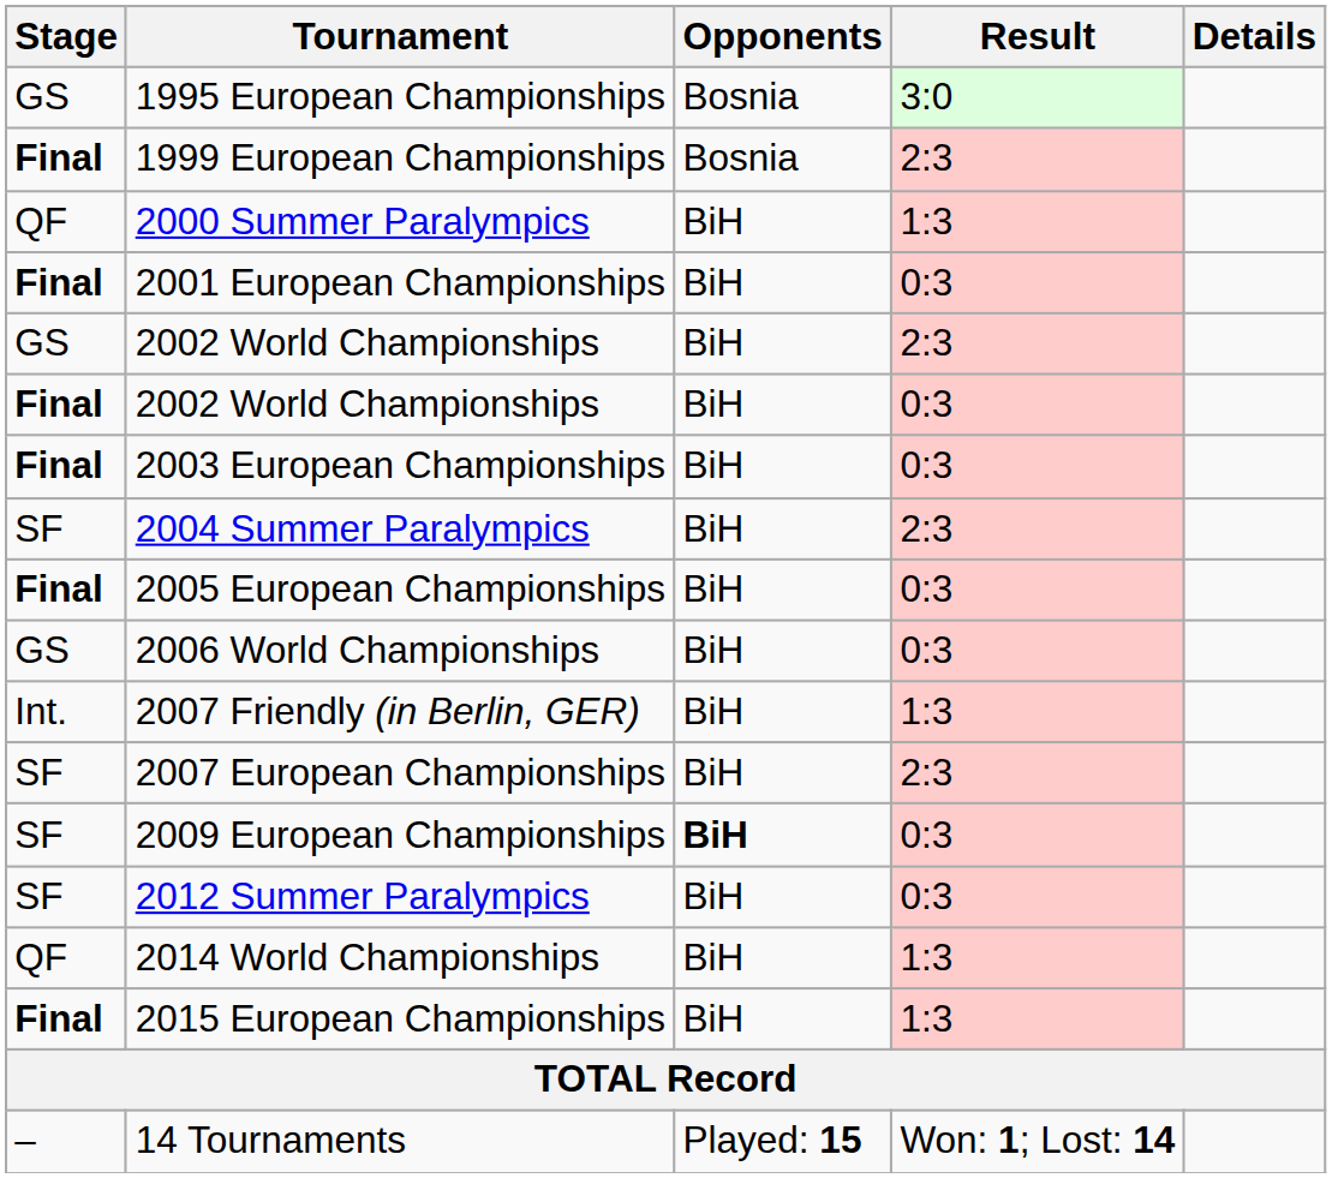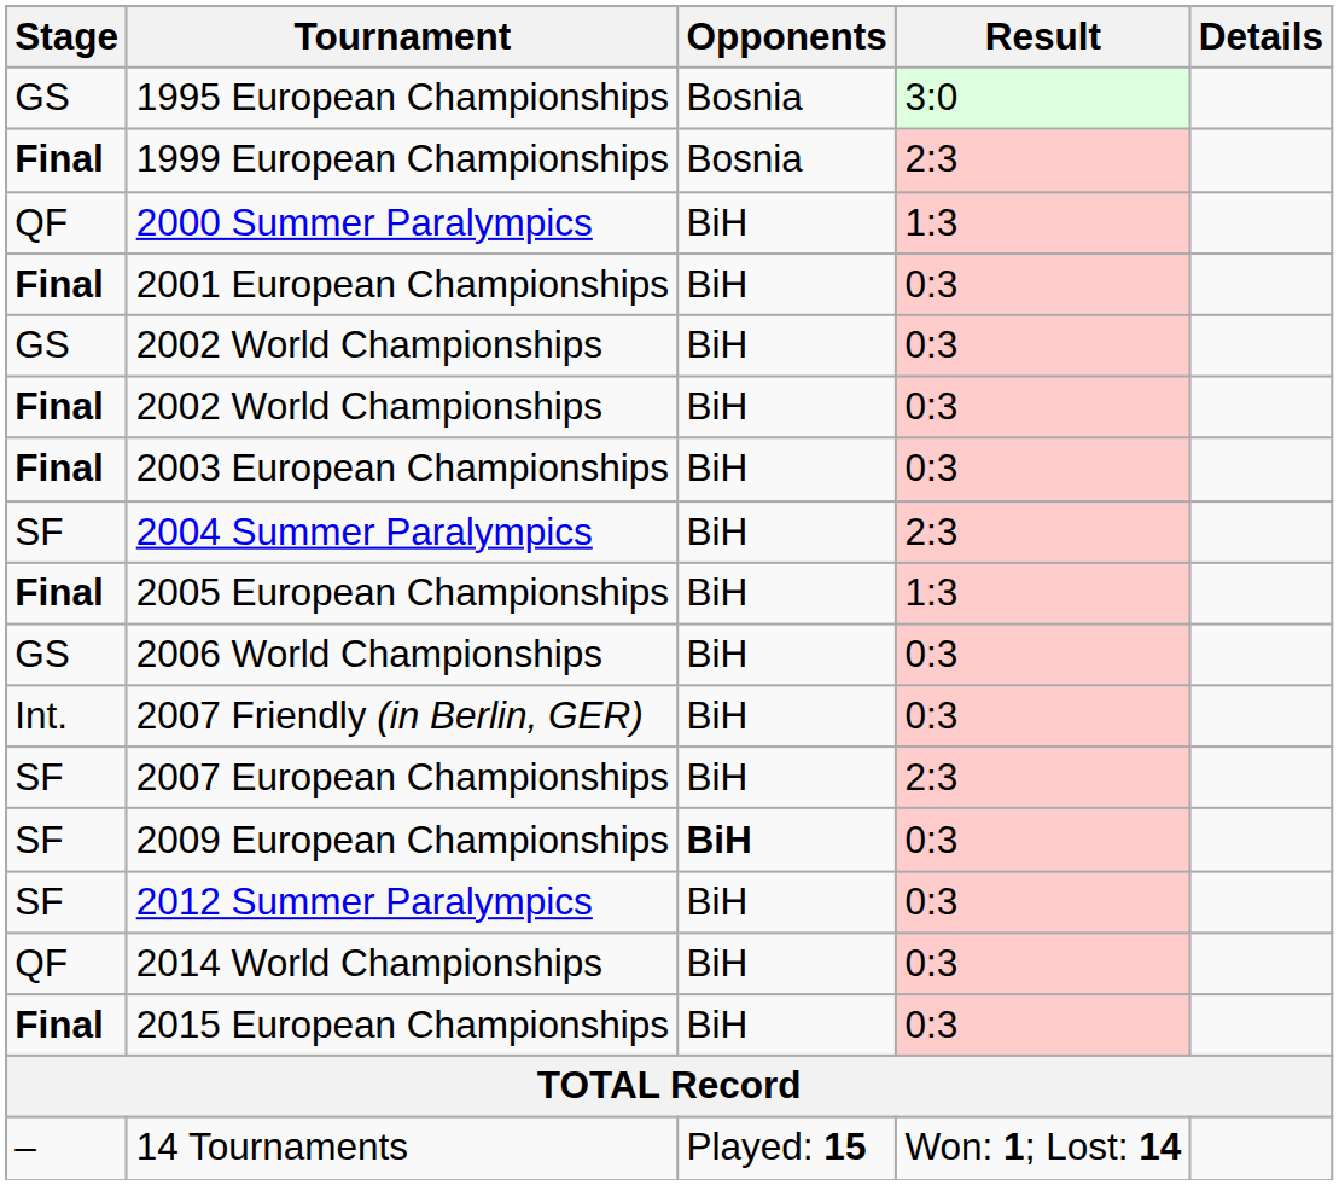GS / 2002 World Championships | Result: 2:3 -> 0:3
2005 European Championships | Result: 0:3 -> 1:3
2007 Friendly (in Berlin, GER) | Result: 1:3 -> 0:3
2014 World Championships | Result: 1:3 -> 0:3
2015 European Championships | Result: 1:3 -> 0:3
